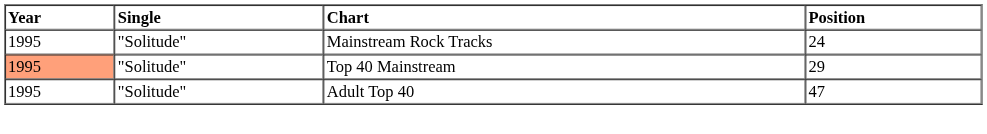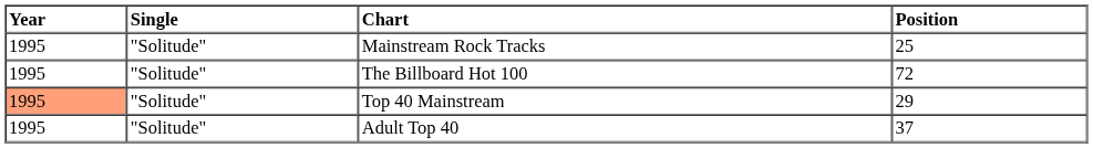Mainstream Rock Tracks | Position: 24 -> 25
+ row: 1995 | "Solitude" | The Billboard Hot 100 | 72
Adult Top 40 | Position: 47 -> 37
